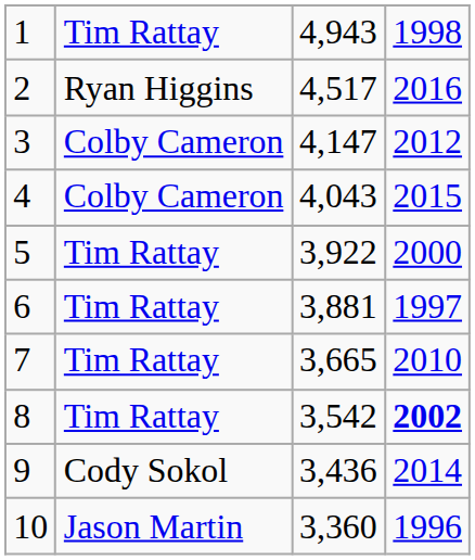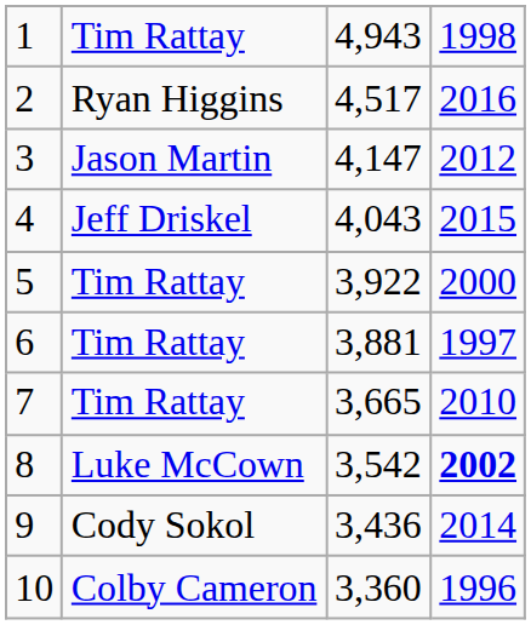3 | column 2: Colby Cameron -> Jason Martin
4 | column 2: Colby Cameron -> Jeff Driskel
8 | column 2: Tim Rattay -> Luke McCown
10 | column 2: Jason Martin -> Colby Cameron
